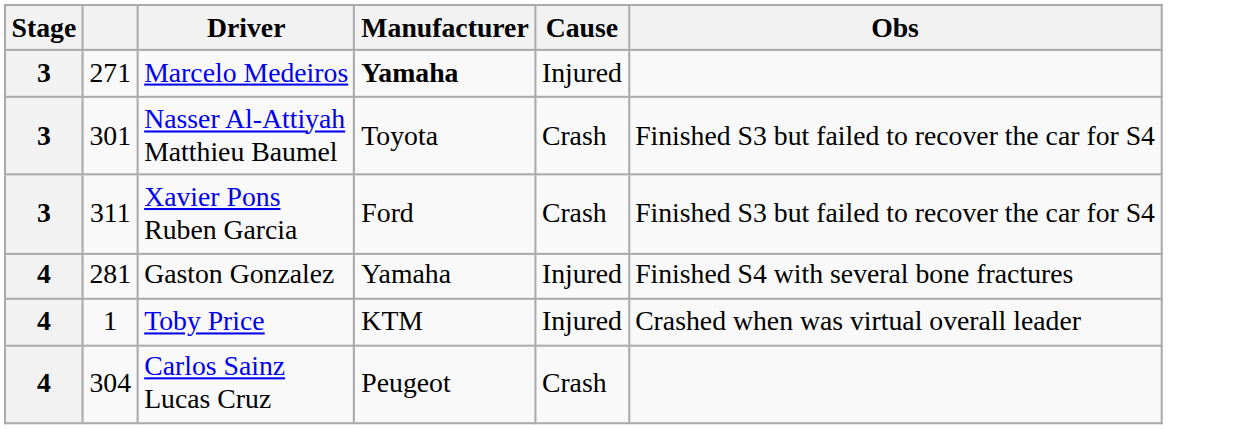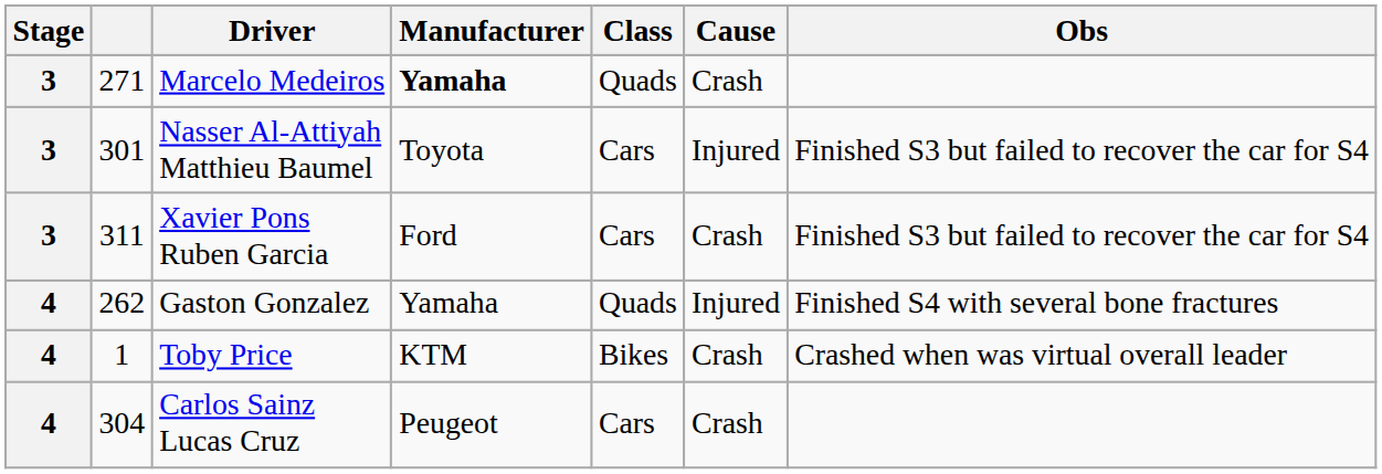+ column: Class | Quads | Cars | Cars | Quads | Bikes | Cars
Marcelo Medeiros | Cause: Injured -> Crash
Nasser Al-Attiyah Matthieu Baumel | Cause: Crash -> Injured
Gaston Gonzalez | column 2: 281 -> 262
Toby Price | Cause: Injured -> Crash
